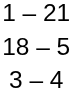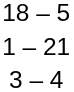rows swapped: 18 – 5 <-> 1 – 21
